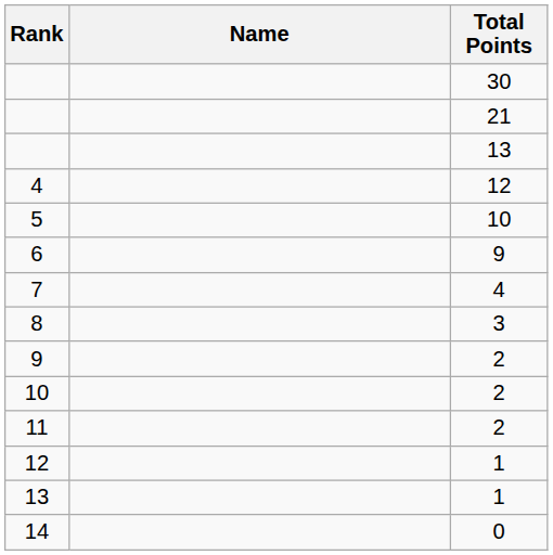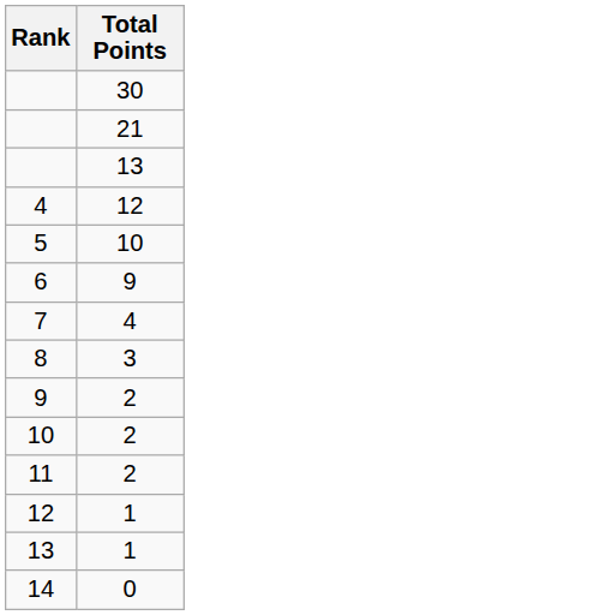- column: Name
